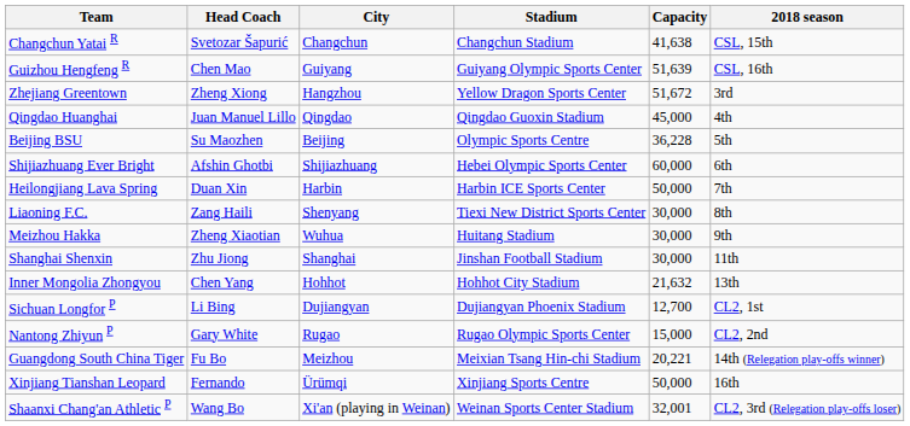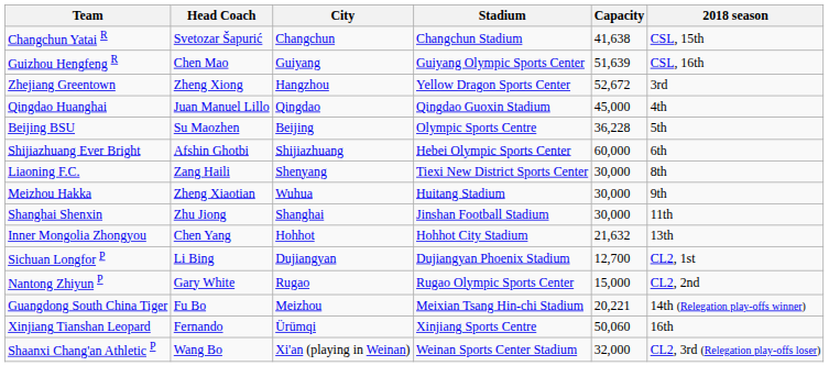Zhejiang Greentown | Capacity: 51,672 -> 52,672
- row: Heilongjiang Lava Spring | Duan Xin | Harbin | Harbin ICE Sports Center | 50,000 | 7th
Xinjiang Tianshan Leopard | Capacity: 50,000 -> 50,060
Shaanxi Chang'an Athletic P | Capacity: 32,001 -> 32,000
